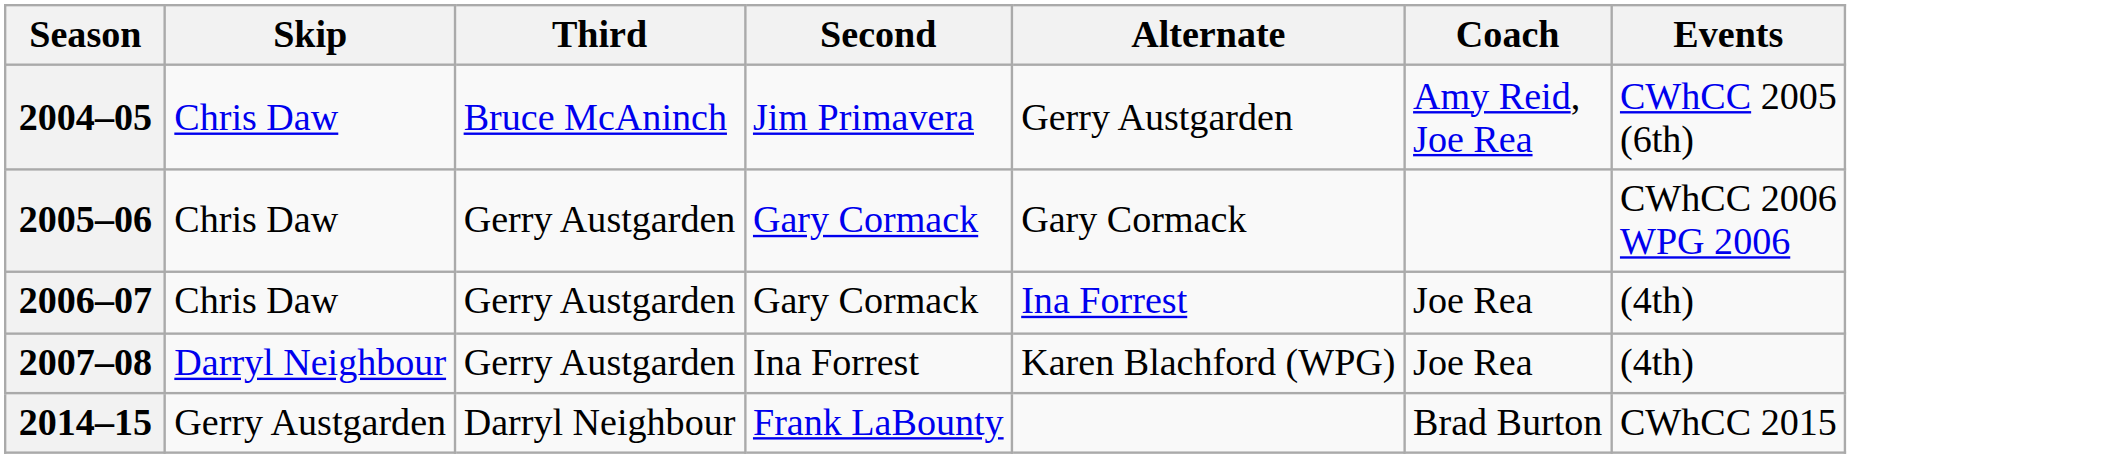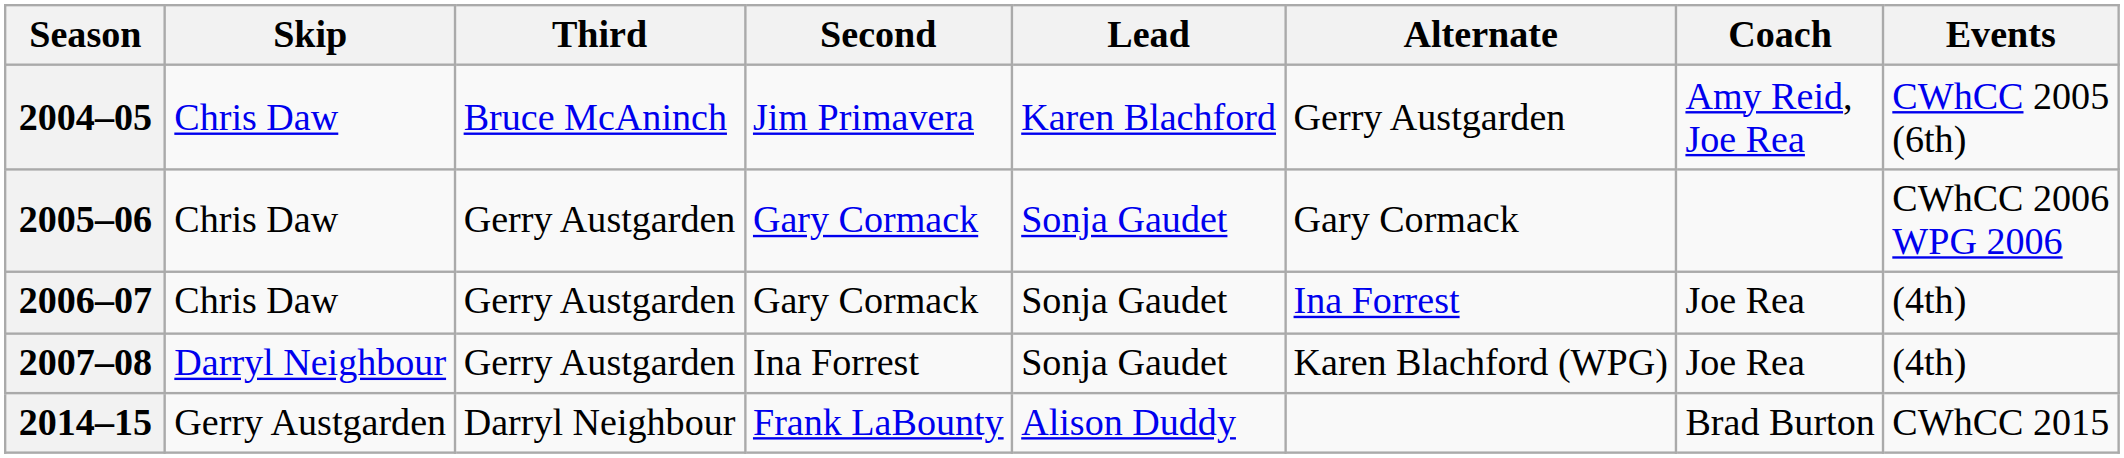+ column: Lead | Karen Blachford | Sonja Gaudet | Sonja Gaudet | Sonja Gaudet | Alison Duddy
